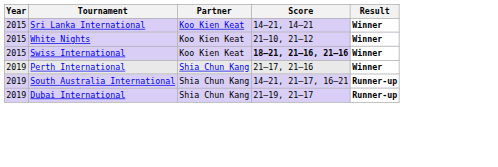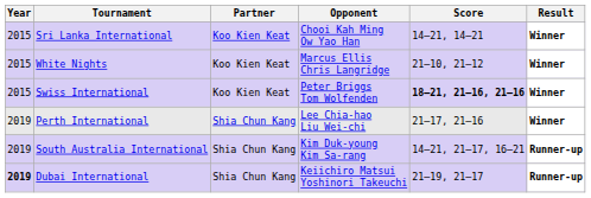+ column: Opponent | Chooi Kah Ming Ow Yao Han | Marcus Ellis Chris Langridge | Peter Briggs Tom Wolfenden | Lee Chia-hao Liu Wei-chi | Kim Duk-young Kim Sa-rang | Keiichiro Matsui Yoshinori Takeuchi
Dubai International | Year: normal -> bold
